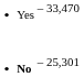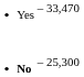No | column 3: 25,301 -> 25,300
